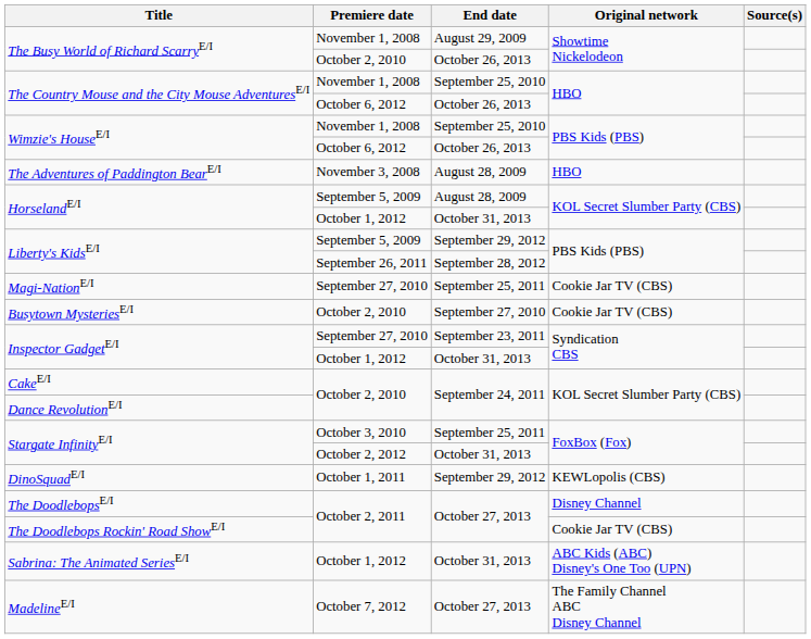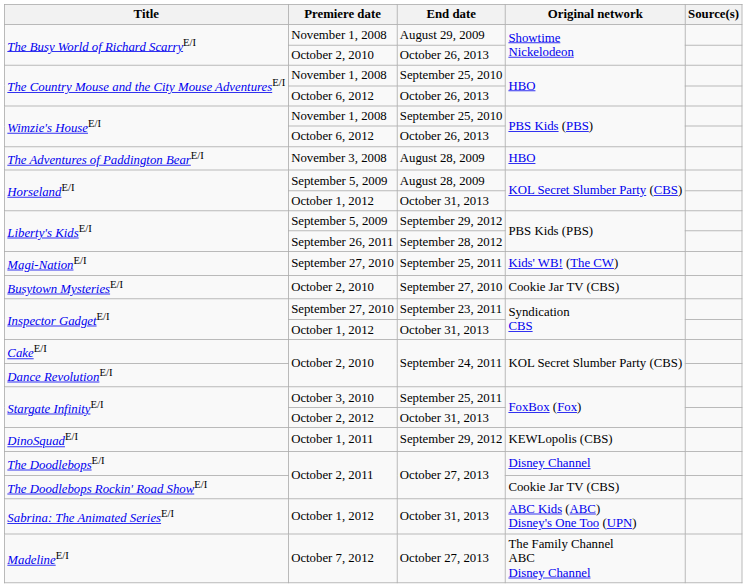Magi-NationE/I | Original network: Cookie Jar TV (CBS) -> Kids' WB! (The CW)
